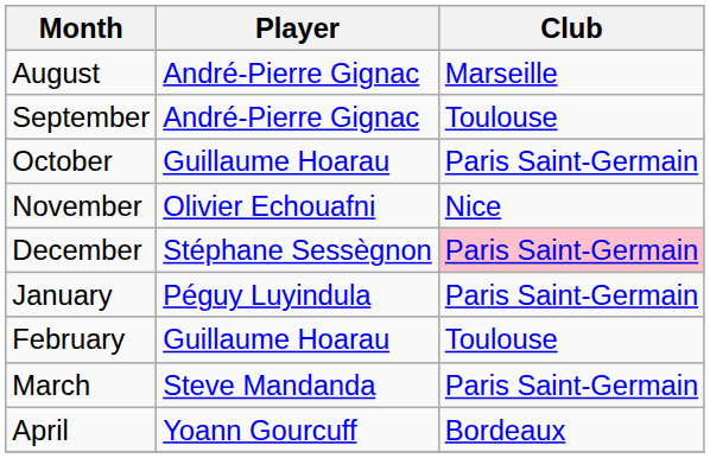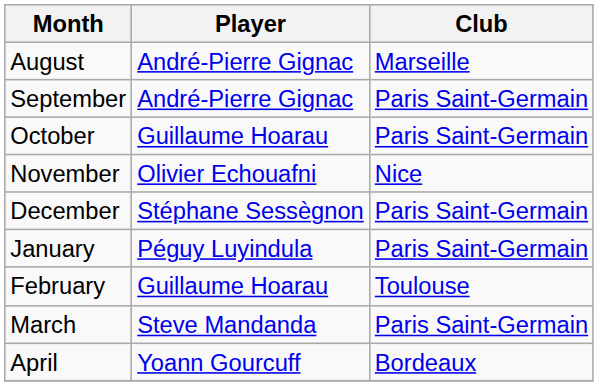September | Club: Toulouse -> Paris Saint-Germain
December | Club: pink background -> no background
